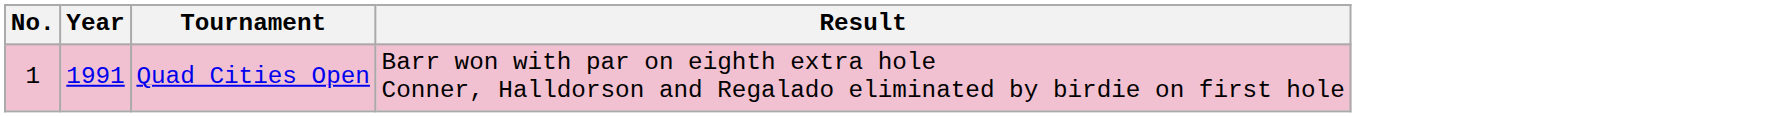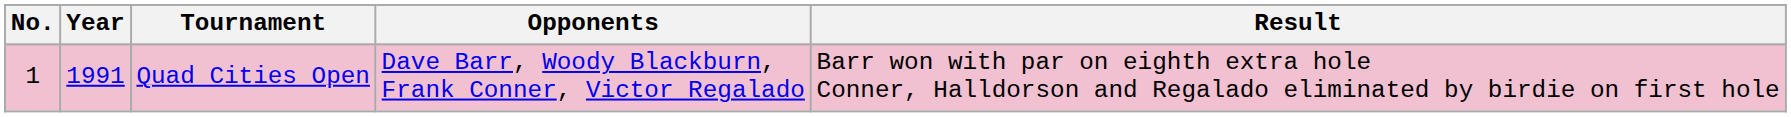+ column: Opponents | Dave Barr, Woody Blackburn, Frank Conner, Victor Regalado
